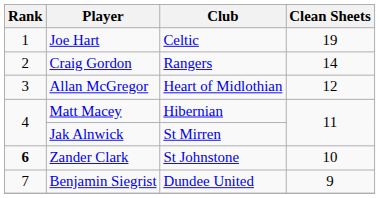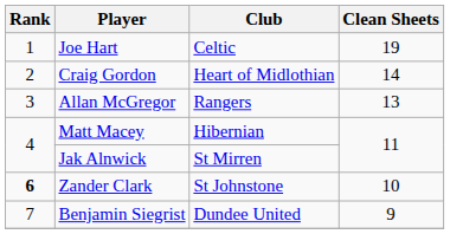Craig Gordon | Club: Rangers -> Heart of Midlothian
Allan McGregor | Club: Heart of Midlothian -> Rangers
Allan McGregor | Clean Sheets: 12 -> 13
